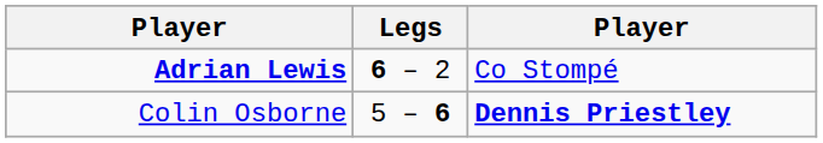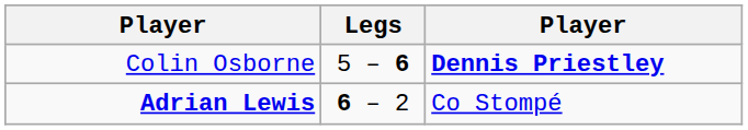rows swapped: Colin Osborne <-> Adrian Lewis
